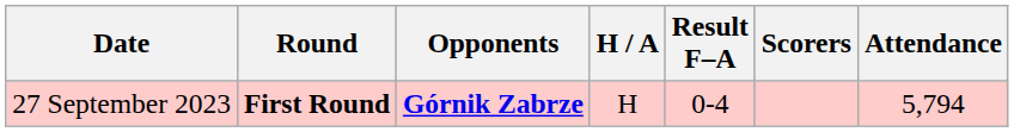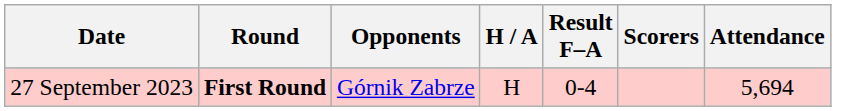27 September 2023 | Opponents: bold -> normal
27 September 2023 | Attendance: 5,794 -> 5,694
